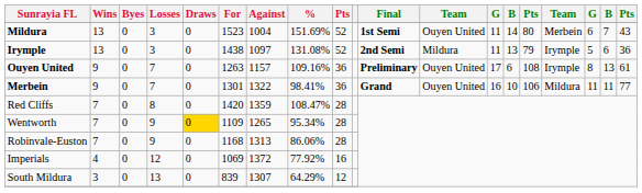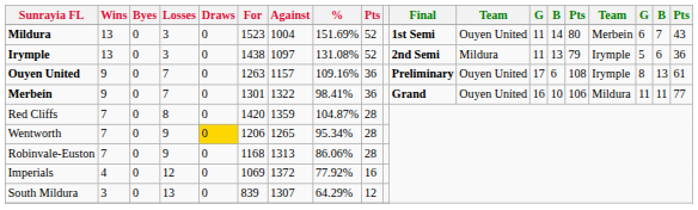Red Cliffs | %: 108.47% -> 104.87%
Wentworth | For: 1109 -> 1206
